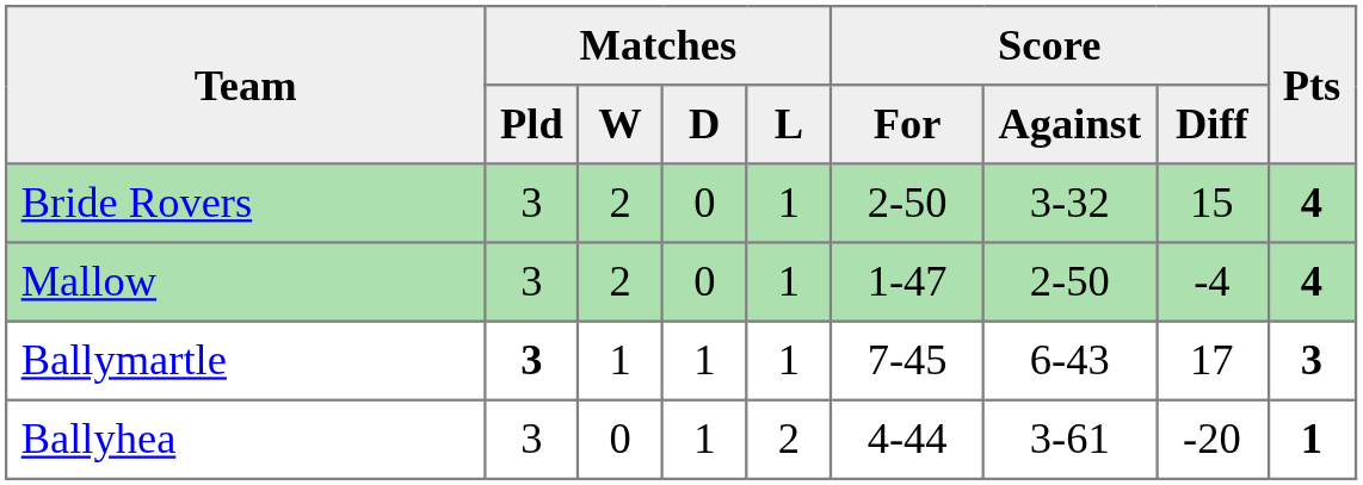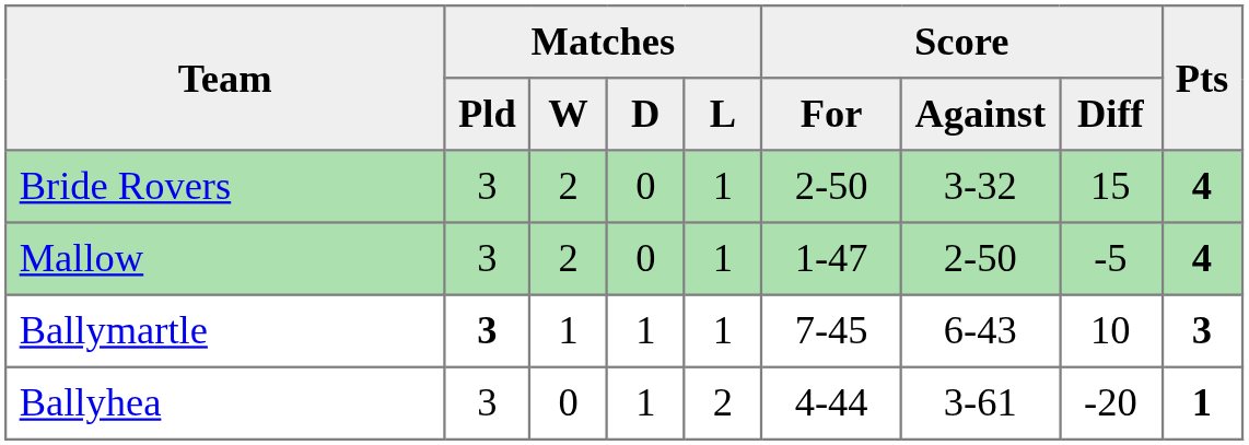Mallow | Score / Diff: -4 -> -5
Ballymartle | Score / Diff: 17 -> 10
